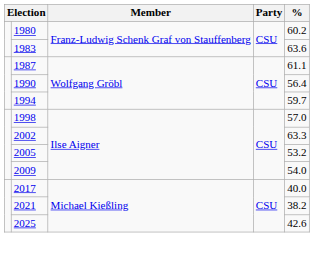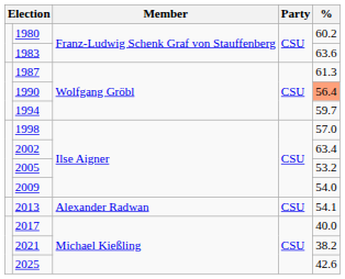1987 | %: 61.1 -> 61.3
1990 | %: no background -> lightsalmon background
2002 | %: 63.3 -> 63.4
+ row: 2013 | Alexander Radwan | CSU | 54.1
